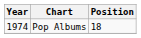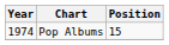Pop Albums | Position: 18 -> 15
